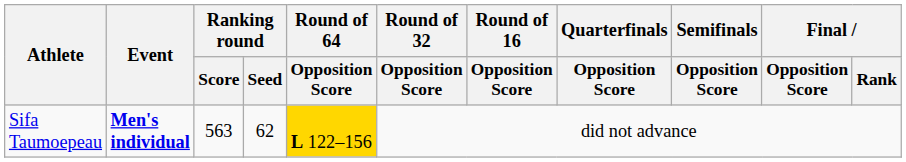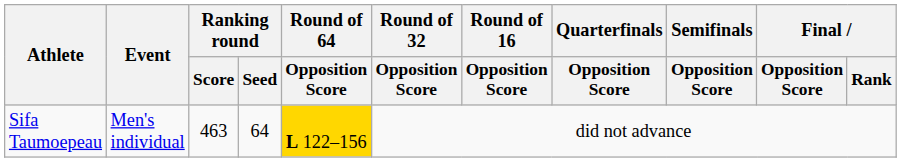Sifa Taumoepeau | Event: bold -> normal
Sifa Taumoepeau | Ranking round / Score: 563 -> 463
Sifa Taumoepeau | Ranking round / Seed: 62 -> 64
